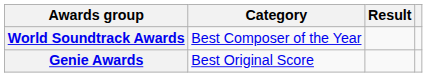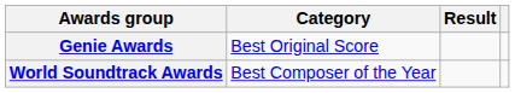rows swapped: Genie Awards <-> World Soundtrack Awards
